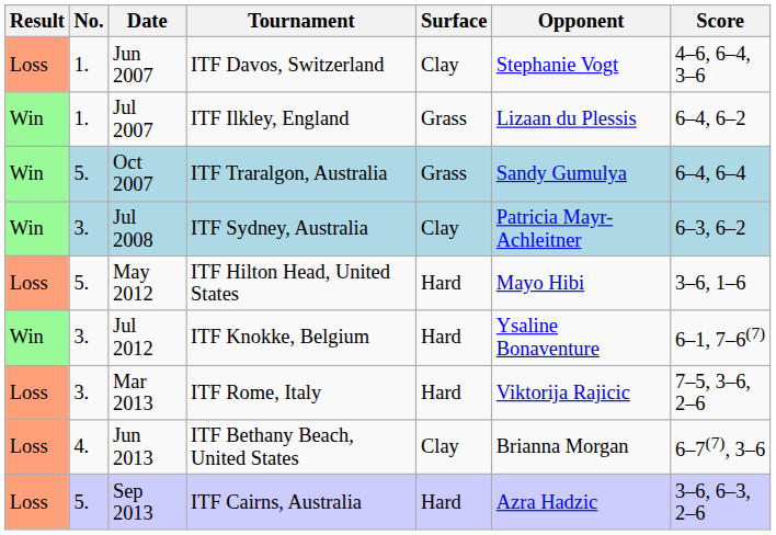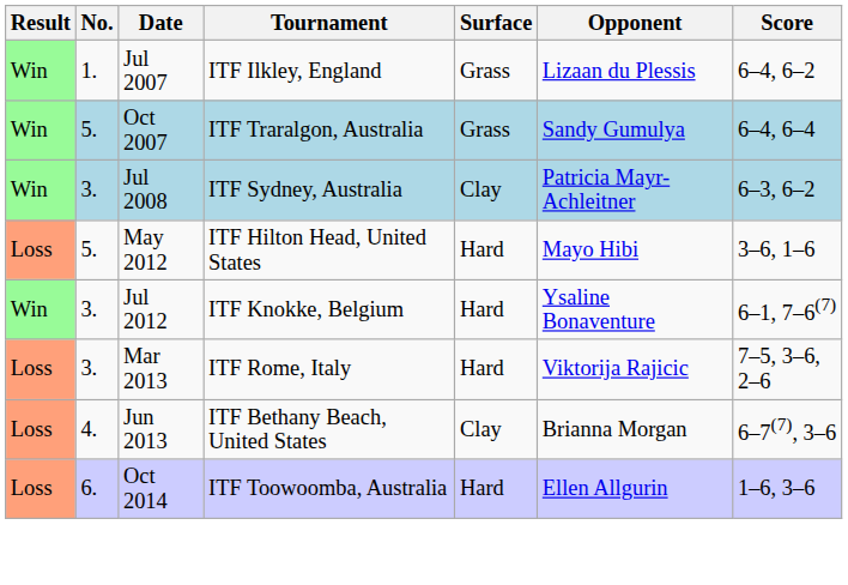- row: Loss | 1. | Jun 2007 | ITF Davos, Switzerland | Clay | Stephanie Vogt | 4–6, 6–4, 3–6
- row: Loss | 5. | Sep 2013 | ITF Cairns, Australia | Hard | Azra Hadzic | 3–6, 6–3, 2–6
+ row: Loss | 6. | Oct 2014 | ITF Toowoomba, Australia | Hard | Ellen Allgurin | 1–6, 3–6
